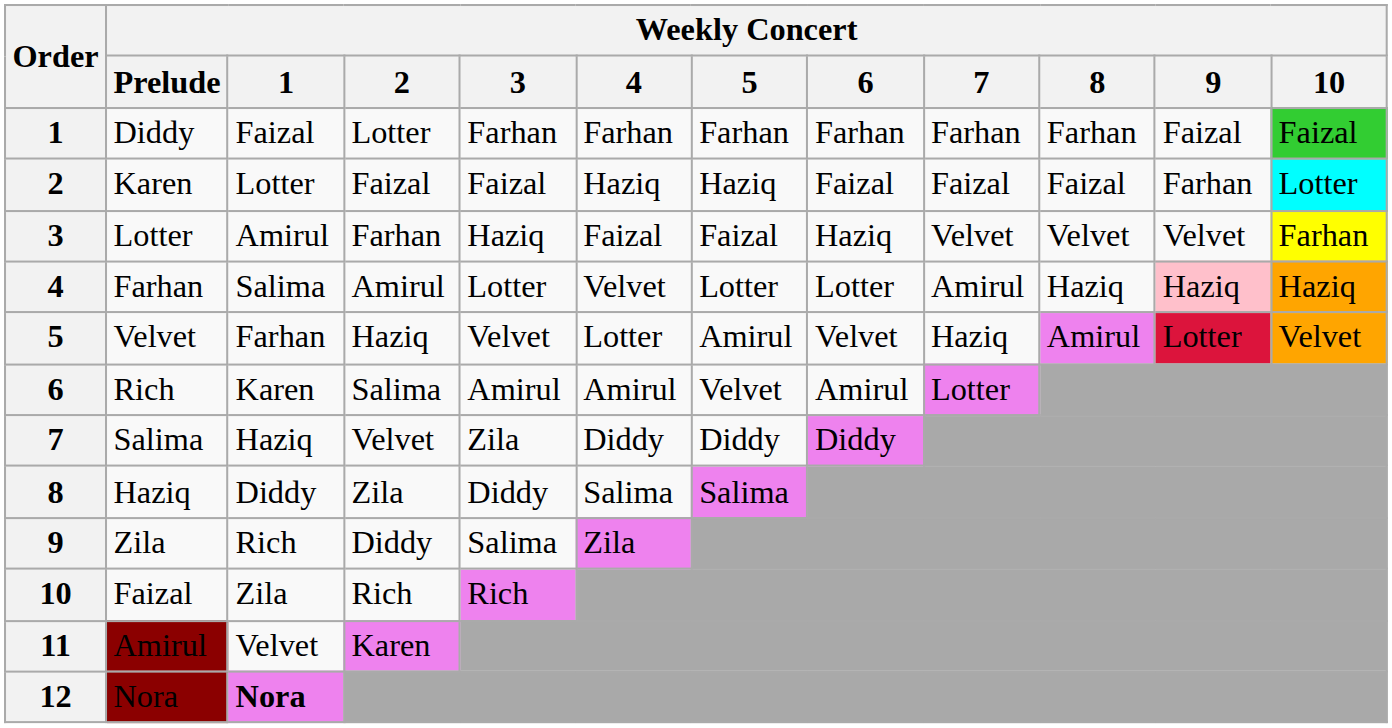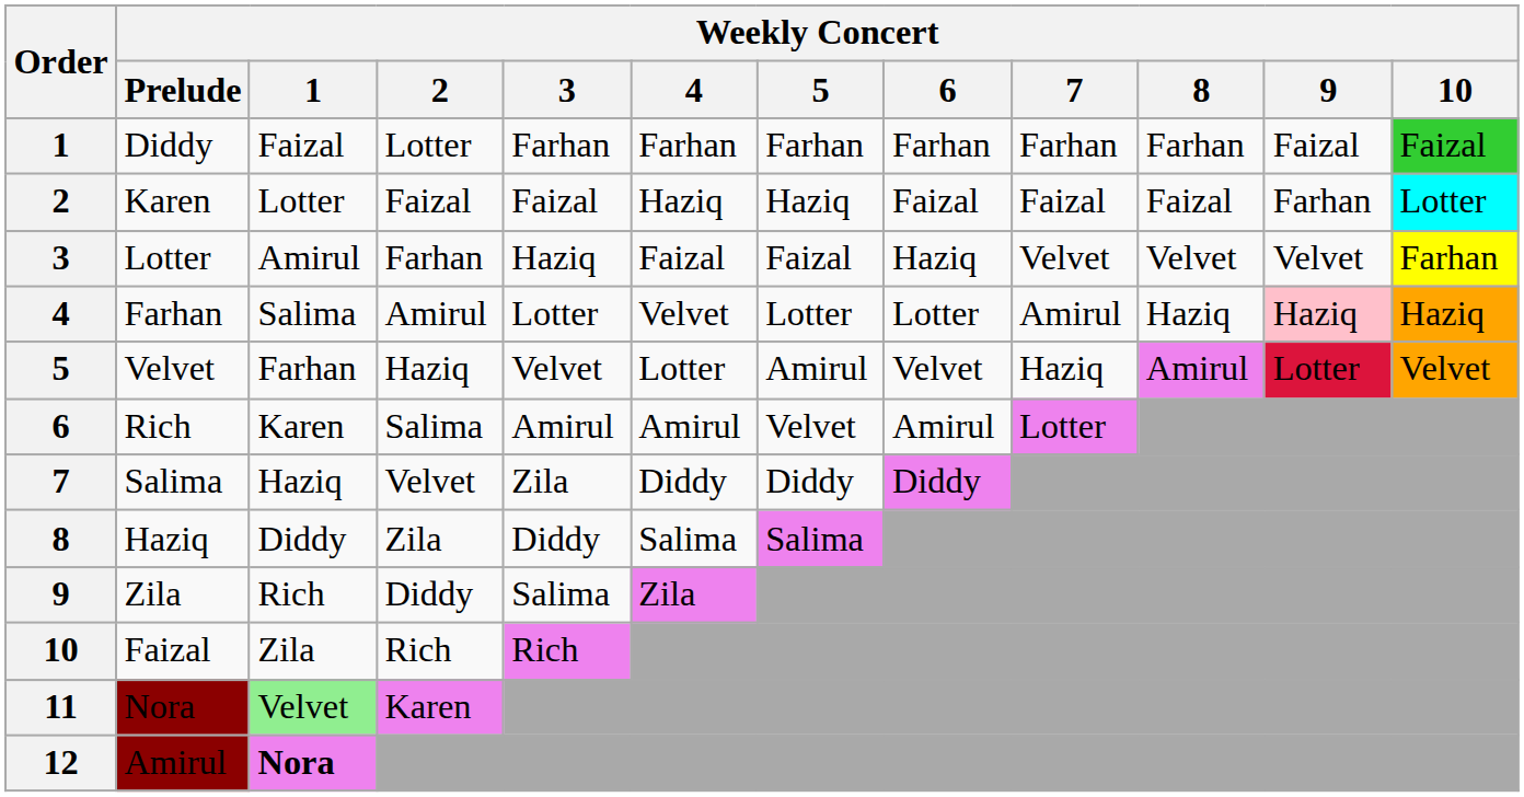11 | Weekly Concert / Prelude: Amirul -> Nora
11 | Weekly Concert / 1: no background -> lightgreen background
12 | Weekly Concert / Prelude: Nora -> Amirul
